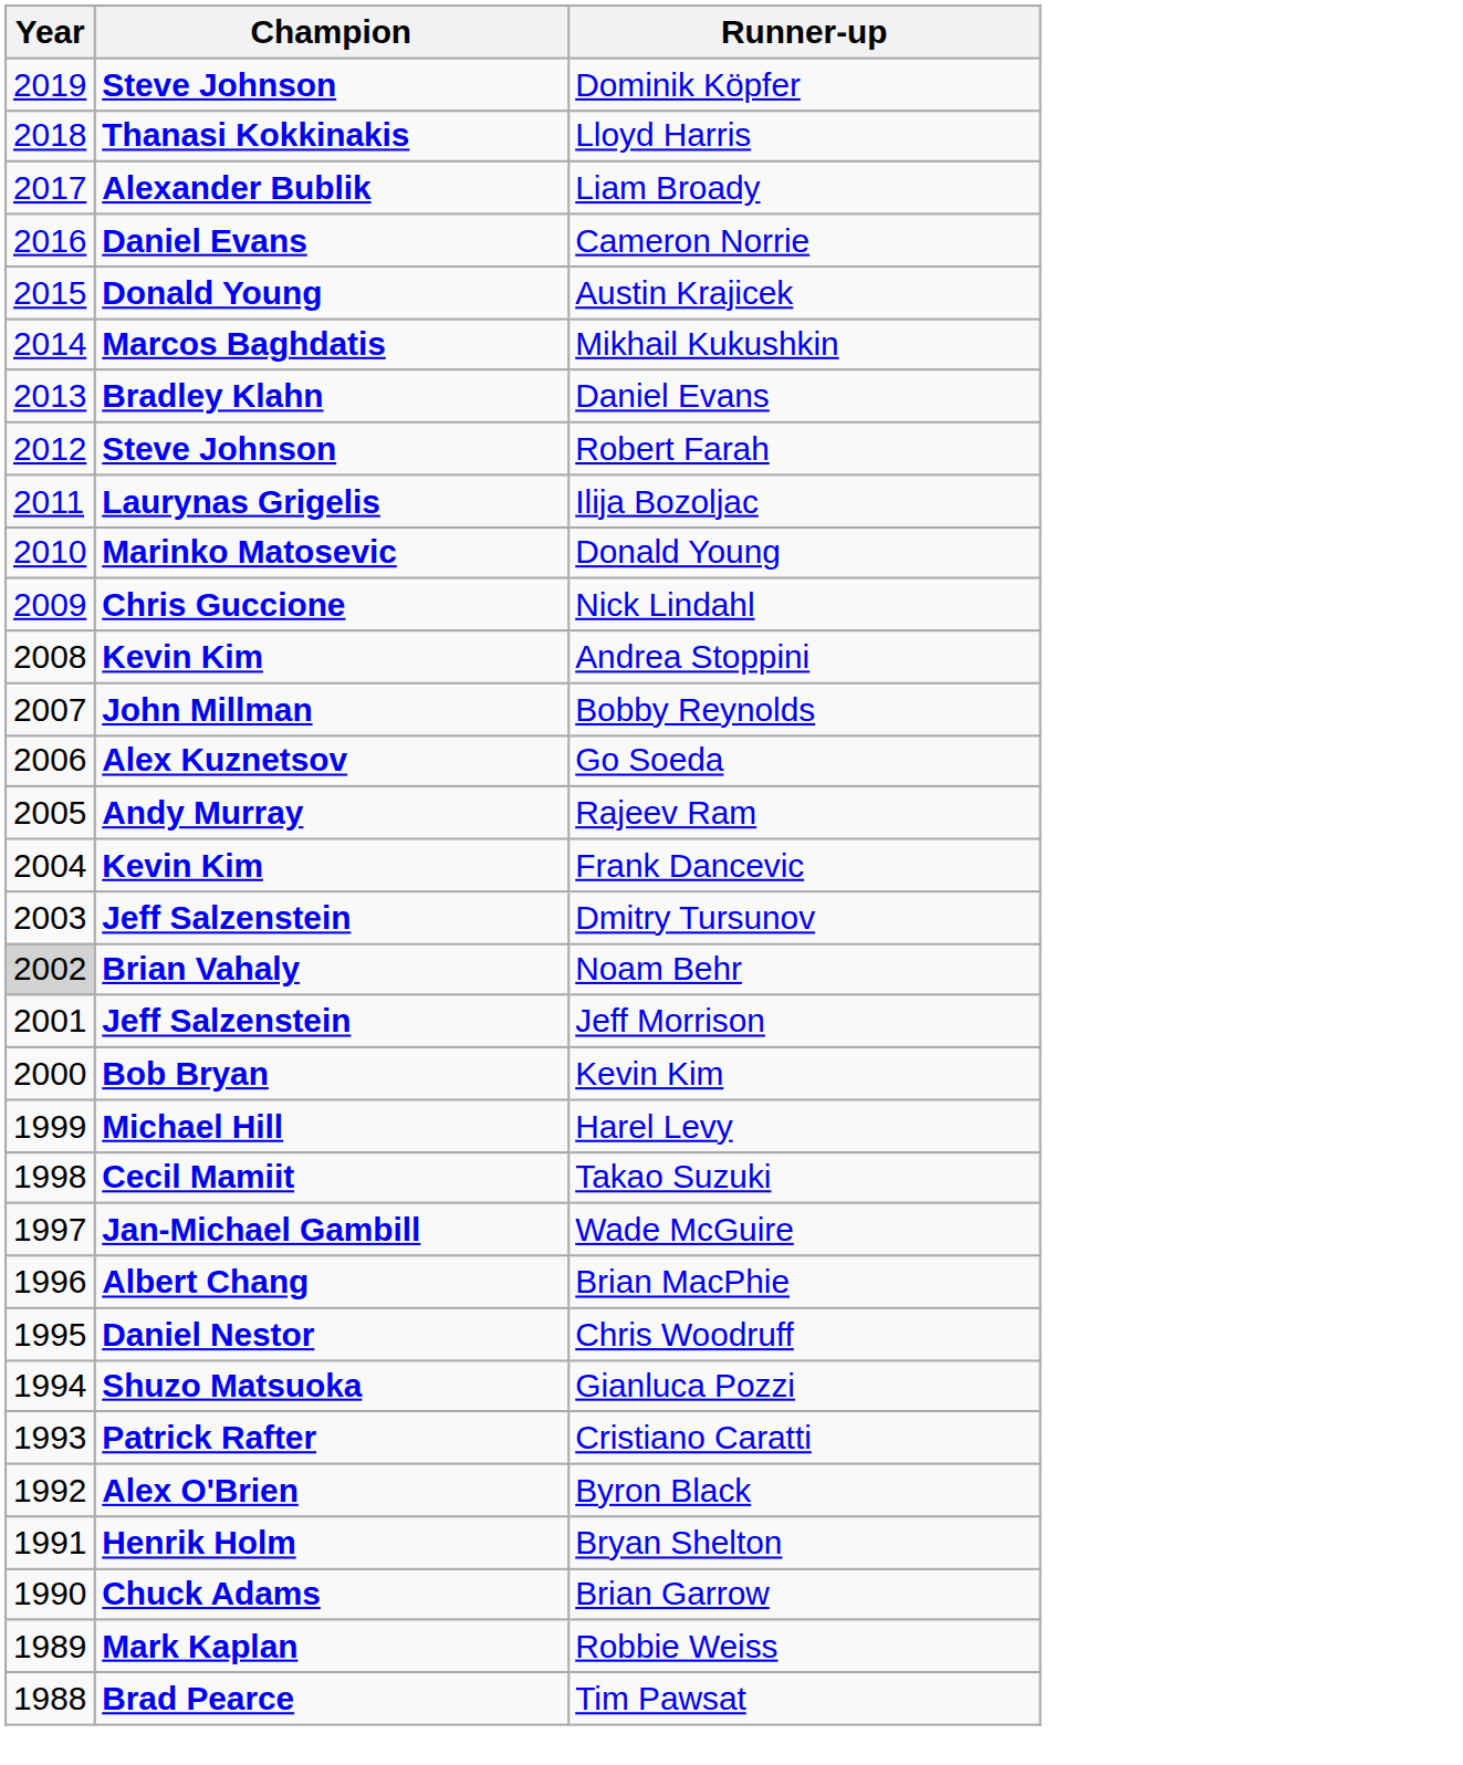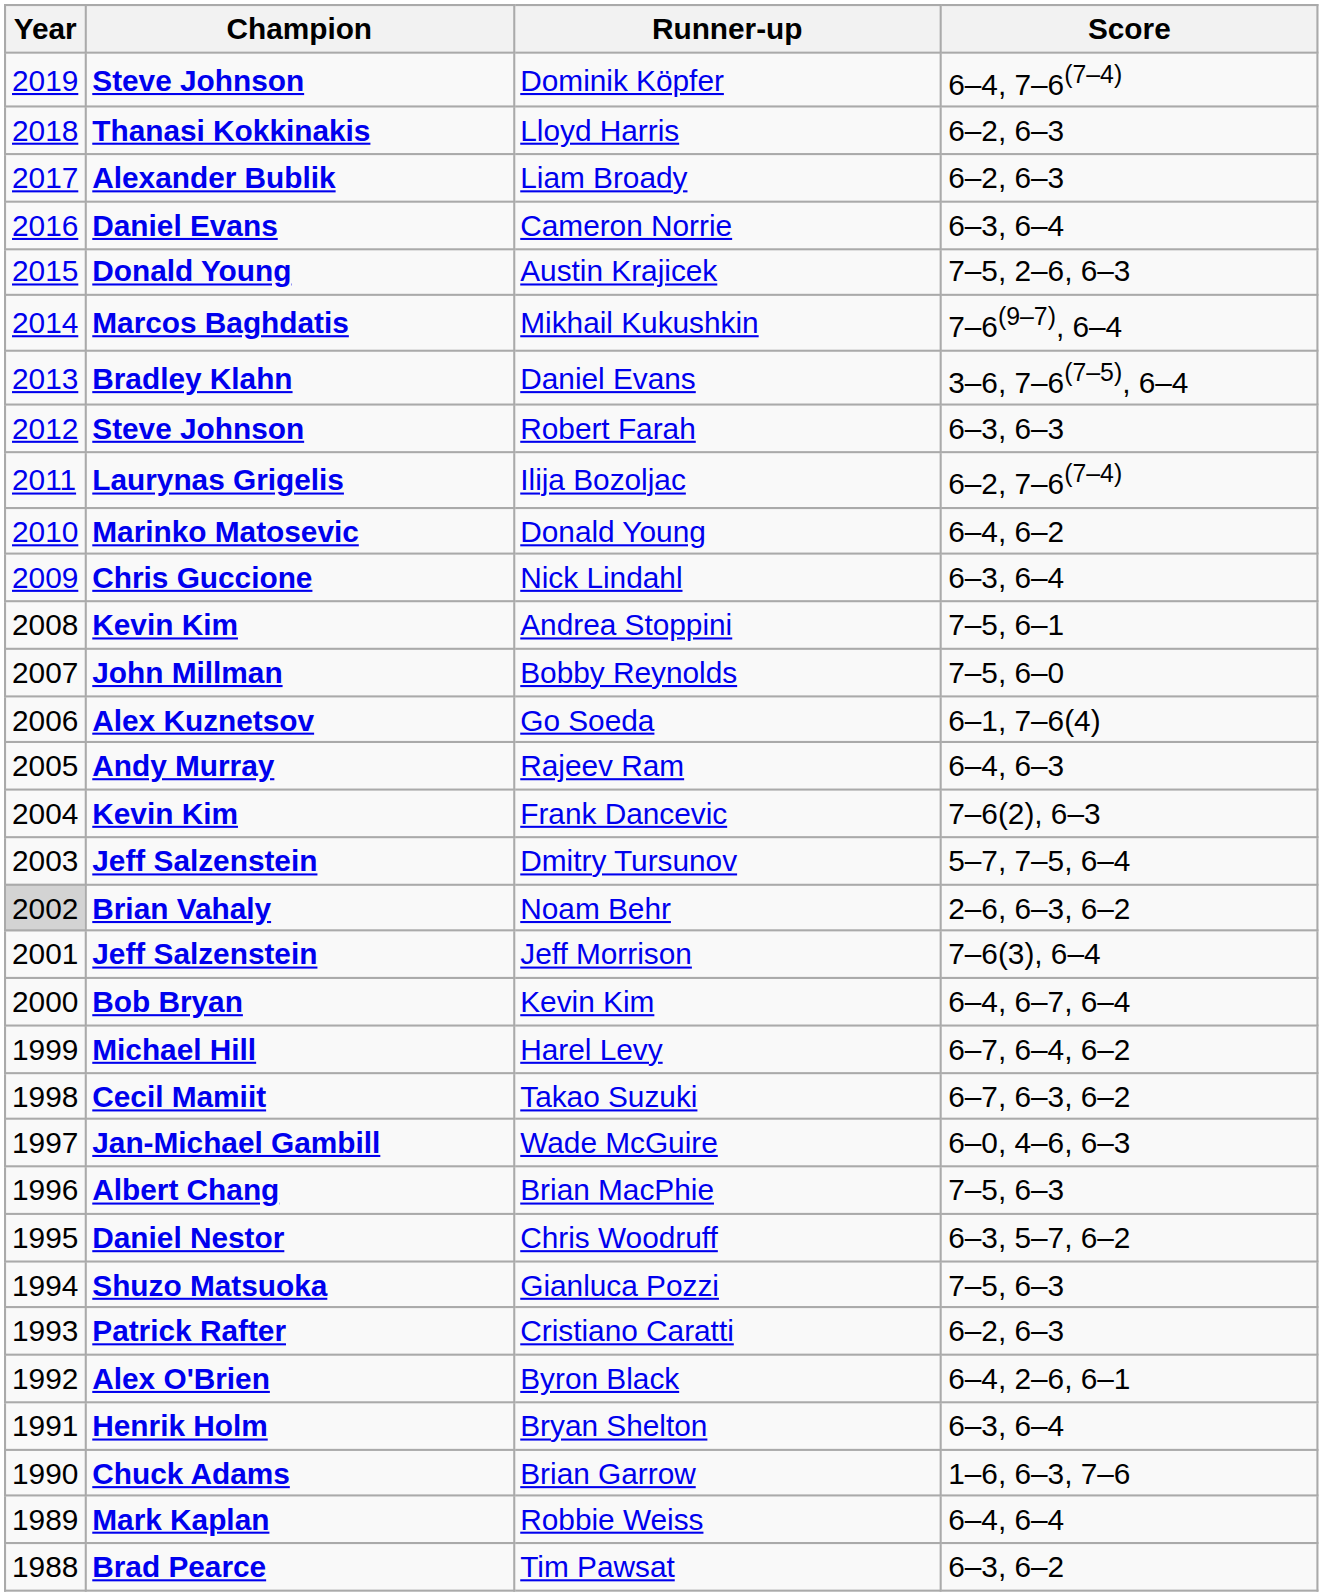+ column: Score | 6–4, 7–6(7–4) | 6–2, 6–3 | 6–2, 6–3 | 6–3, 6–4 | 7–5, 2–6, 6–3 | 7–6(9–7), 6–4 | 3–6, 7–6(7–5), 6–4 | 6–3, 6–3 | 6–2, 7–6(7–4) | 6–4, 6–2 | 6–3, 6–4 | 7–5, 6–1 | 7–5, 6–0 | 6–1, 7–6(4) | 6–4, 6–3 | 7–6(2), 6–3 | 5–7, 7–5, 6–4 | 2–6, 6–3, 6–2 | 7–6(3), 6–4 | 6–4, 6–7, 6–4 | 6–7, 6–4, 6–2 | 6–7, 6–3, 6–2 | 6–0, 4–6, 6–3 | 7–5, 6–3 | 6–3, 5–7, 6–2 | 7–5, 6–3 | 6–2, 6–3 | 6–4, 2–6, 6–1 | 6–3, 6–4 | 1–6, 6–3, 7–6 | 6–4, 6–4 | 6–3, 6–2
